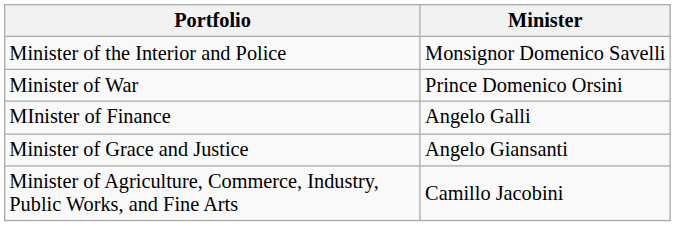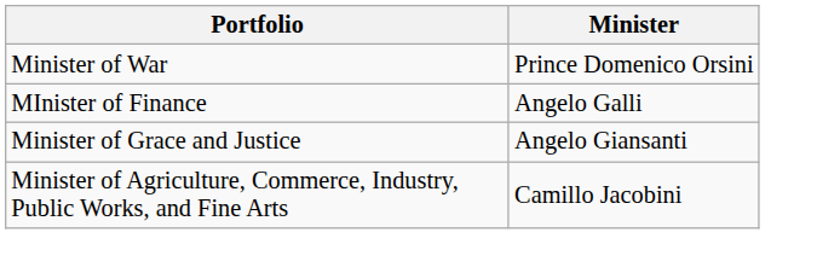- row: Minister of the Interior and Police | Monsignor Domenico Savelli
